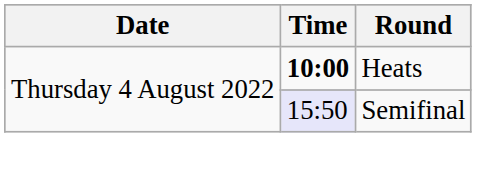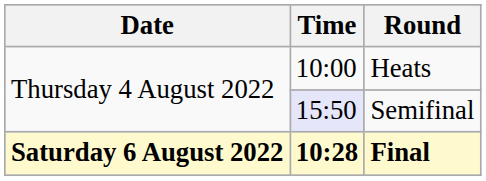Heats | Time: bold -> normal
+ row: Saturday 6 August 2022 | 10:28 | Final
